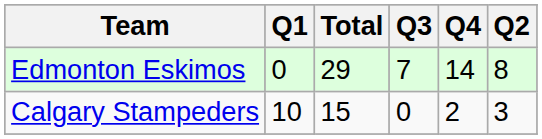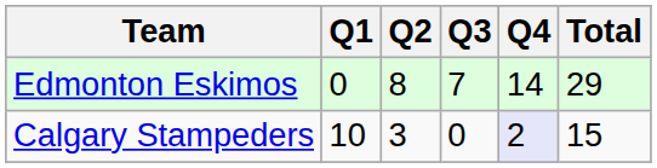columns swapped: Q2 <-> Total
Calgary Stampeders | Q4: no background -> lavender background
